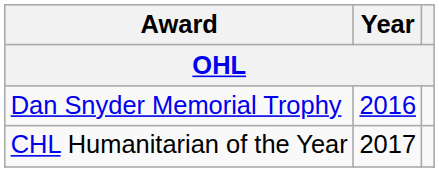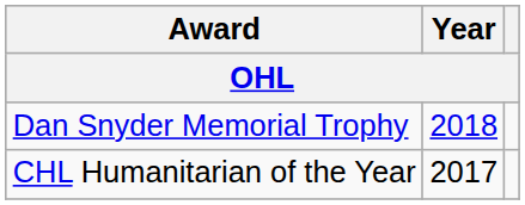Dan Snyder Memorial Trophy | Year: 2016 -> 2018
